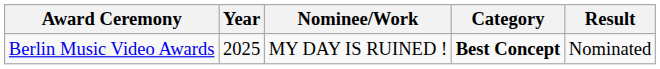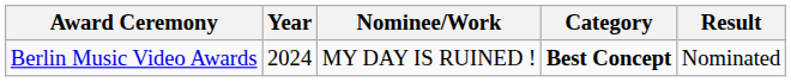Berlin Music Video Awards | Year: 2025 -> 2024
